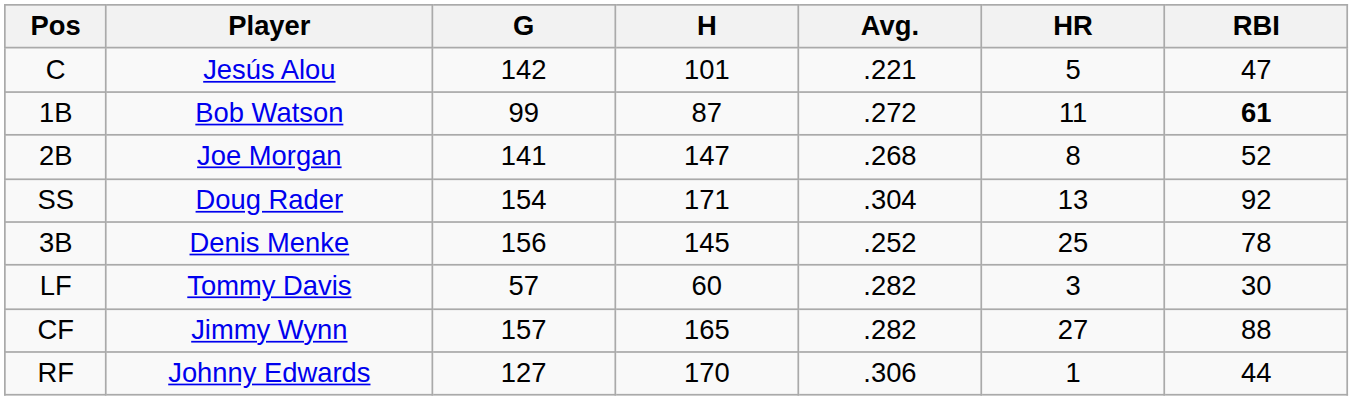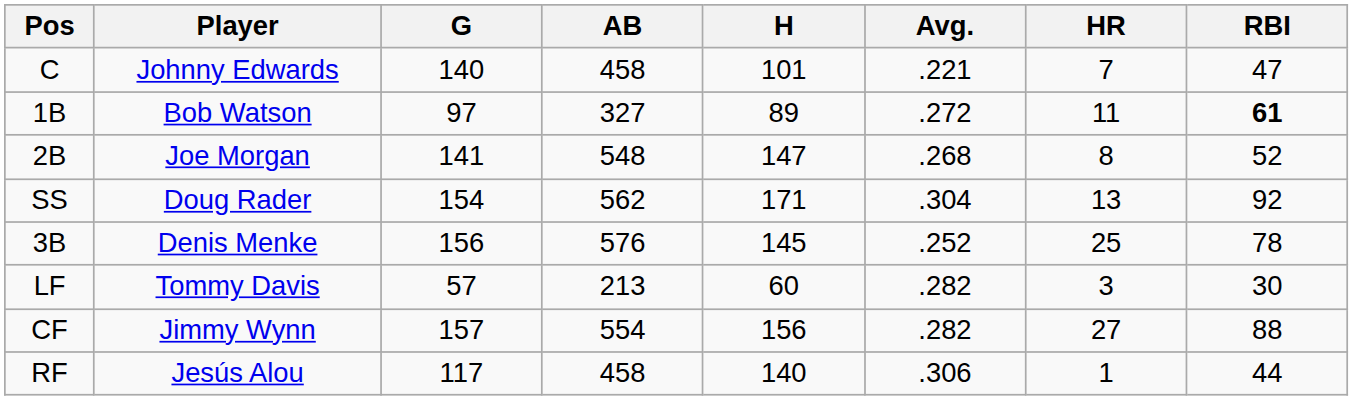+ column: AB | 458 | 327 | 548 | 562 | 576 | 213 | 554 | 458
C | Player: Jesús Alou -> Johnny Edwards
C | G: 142 -> 140
C | HR: 5 -> 7
1B | G: 99 -> 97
1B | H: 87 -> 89
CF | H: 165 -> 156
RF | Player: Johnny Edwards -> Jesús Alou
RF | G: 127 -> 117
RF | H: 170 -> 140
